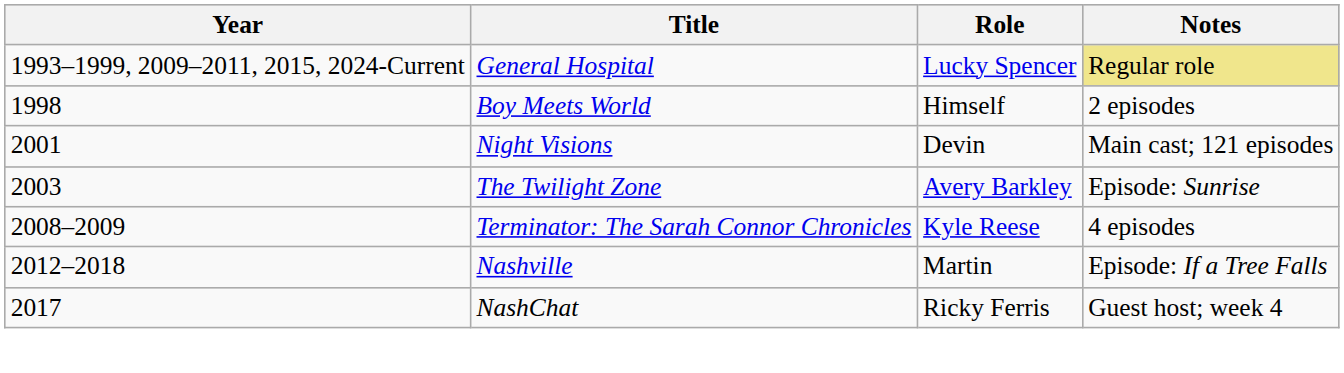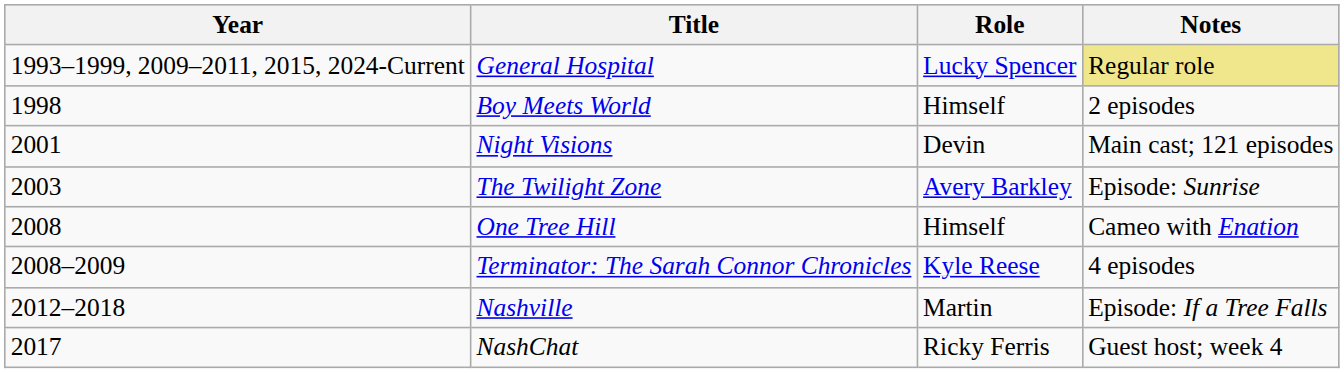+ row: 2008 | One Tree Hill | Himself | Cameo with Enation
